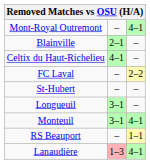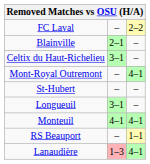rows swapped: Mont-Royal Outremont <-> FC Laval
Celtix du Haut-Richelieu | column 2: 4–1 -> 3–1
Monteuil | column 2: 3–1 -> 4–1
